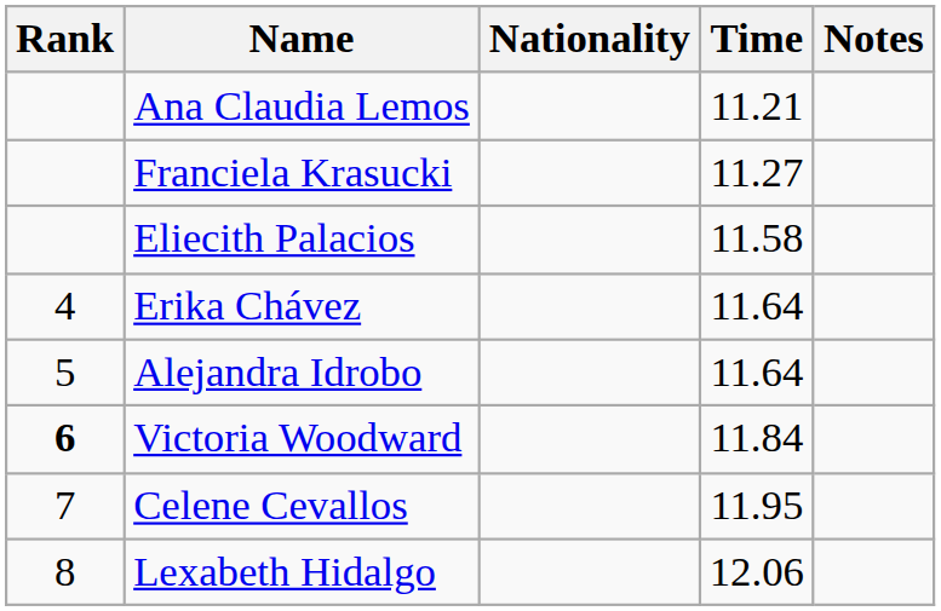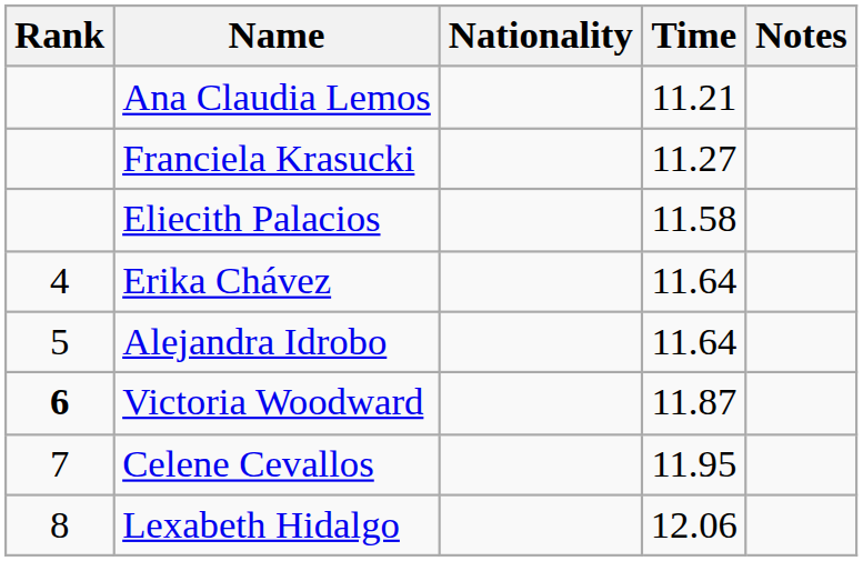Victoria Woodward | Time: 11.84 -> 11.87
